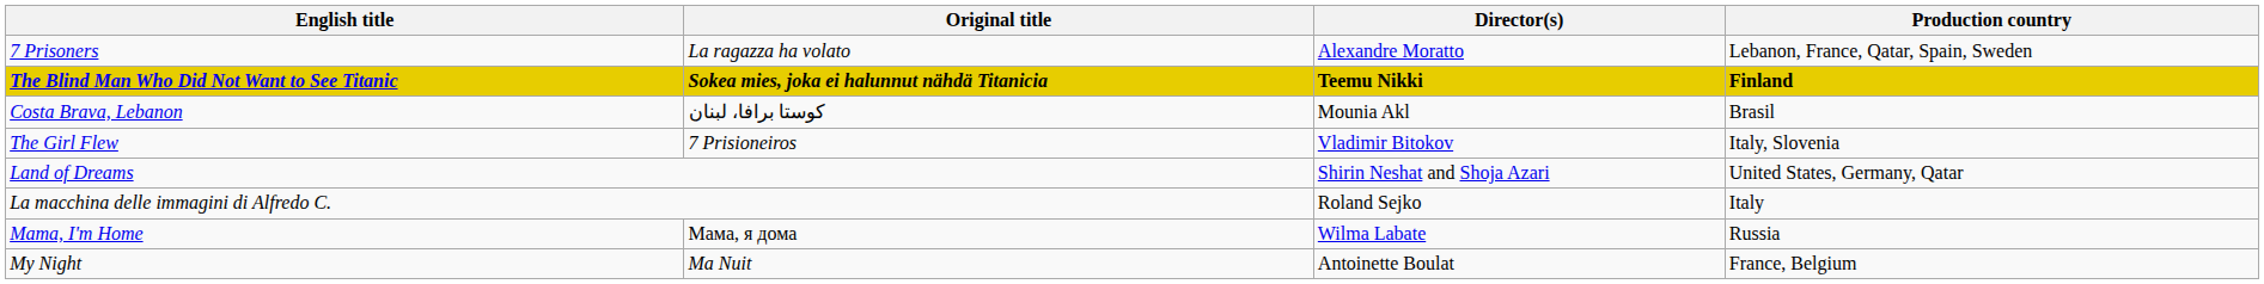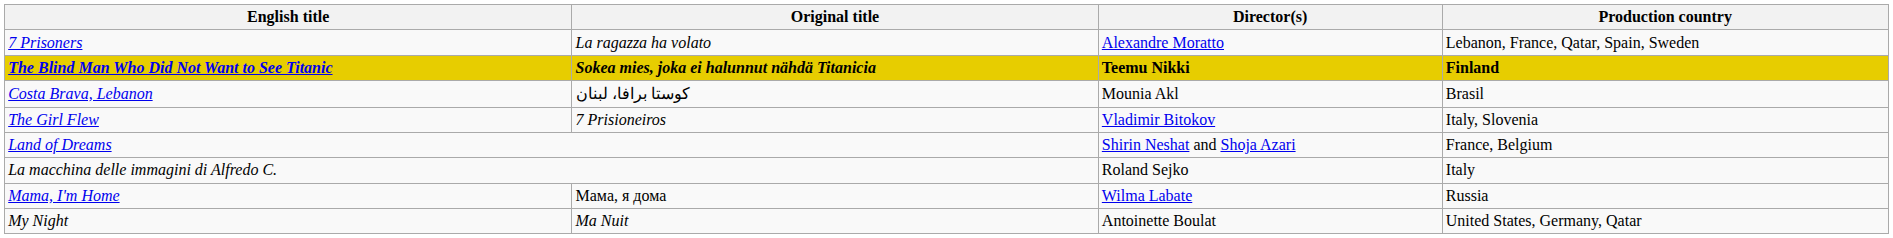Land of Dreams | Production country: United States, Germany, Qatar -> France, Belgium
My Night | Production country: France, Belgium -> United States, Germany, Qatar
